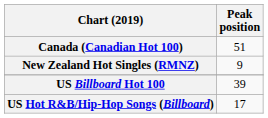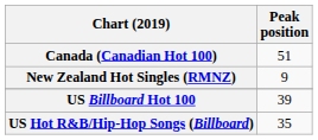US Hot R&B/Hip-Hop Songs (Billboard) | Peak position: 17 -> 35
